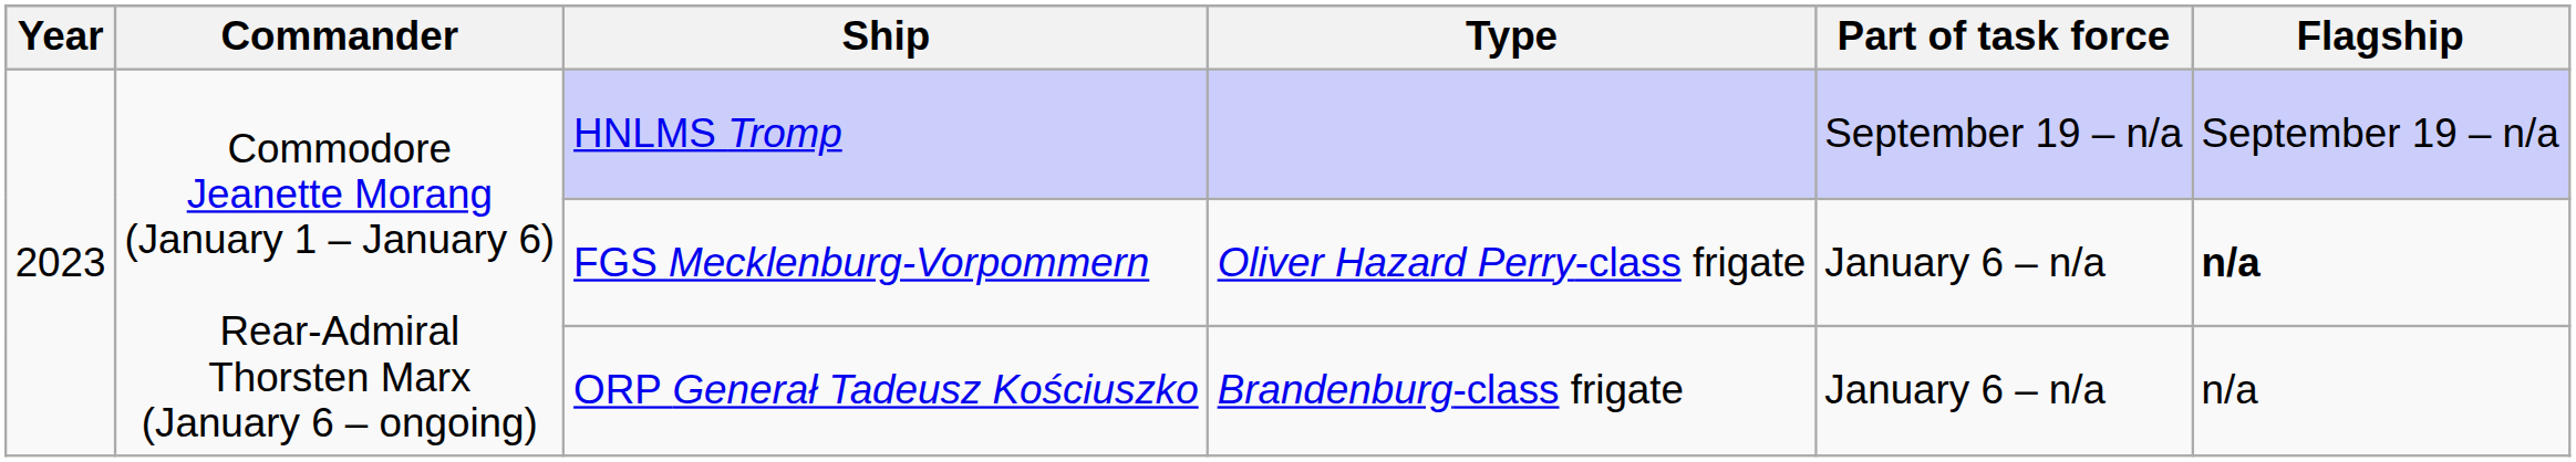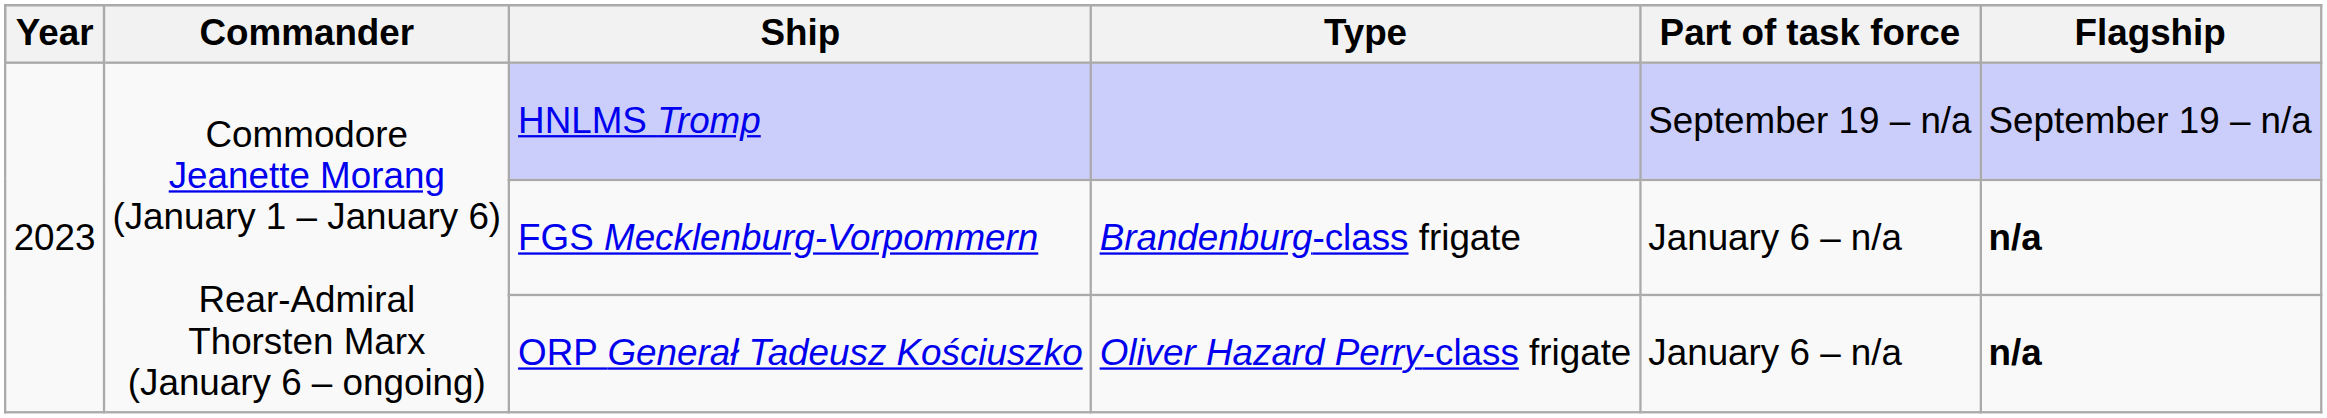FGS Mecklenburg-Vorpommern | Type: Oliver Hazard Perry-class frigate -> Brandenburg-class frigate
ORP Generał Tadeusz Kościuszko | Type: Brandenburg-class frigate -> Oliver Hazard Perry-class frigate
ORP Generał Tadeusz Kościuszko | Flagship: normal -> bold
